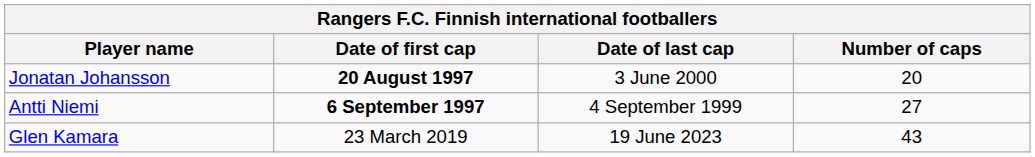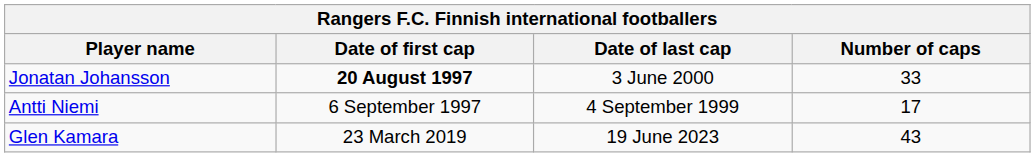Jonatan Johansson | Number of caps: 20 -> 33
Antti Niemi | Date of first cap: bold -> normal
Antti Niemi | Number of caps: 27 -> 17
